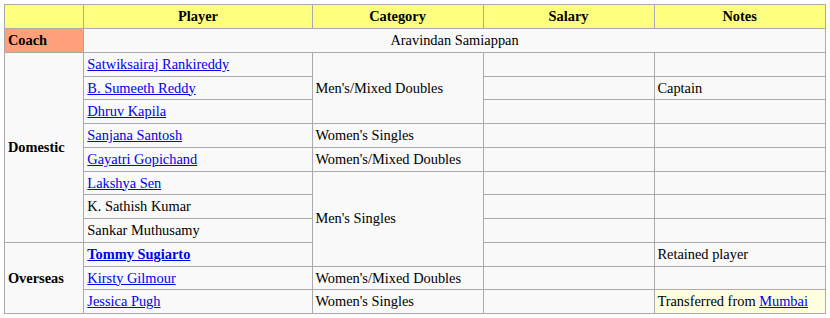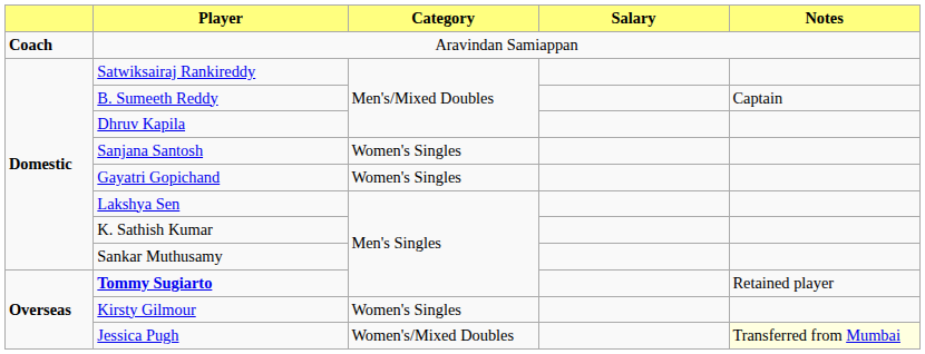Aravindan Samiappan | column 1: lightsalmon background -> no background
Gayatri Gopichand | Category: Women's/Mixed Doubles -> Women's Singles
Kirsty Gilmour | Category: Women's/Mixed Doubles -> Women's Singles
Jessica Pugh | Category: Women's Singles -> Women's/Mixed Doubles
